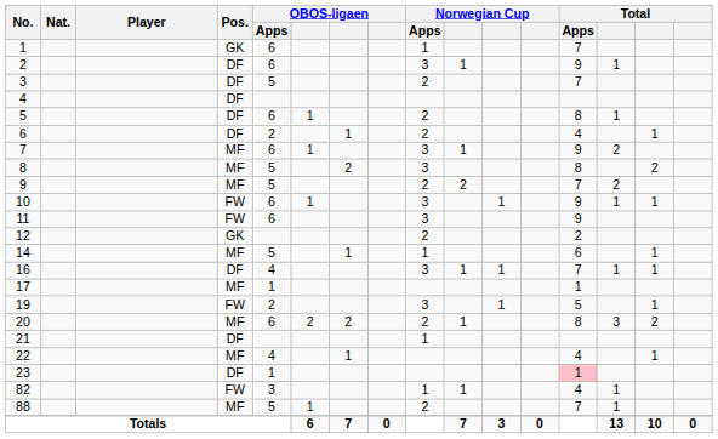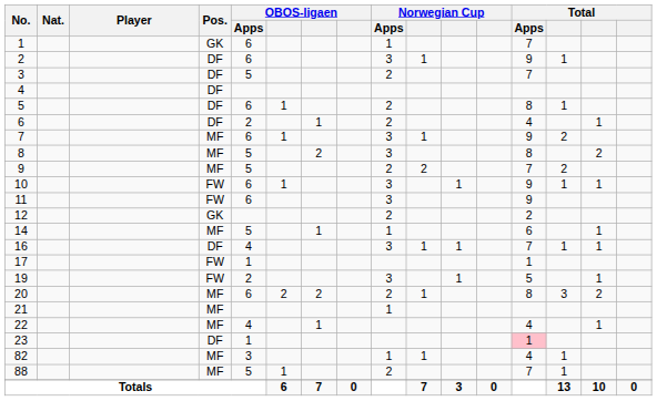17 | Pos.: MF -> FW
21 | Pos.: DF -> MF
82 | Pos.: FW -> MF
